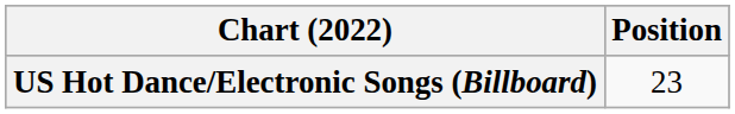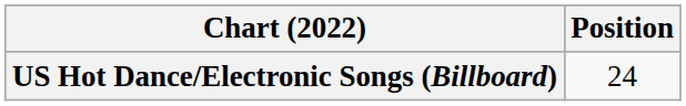US Hot Dance/Electronic Songs (Billboard) | Position: 23 -> 24
